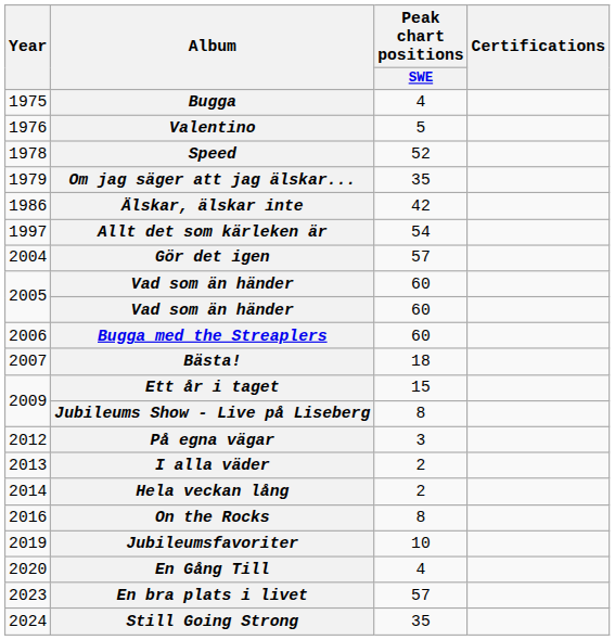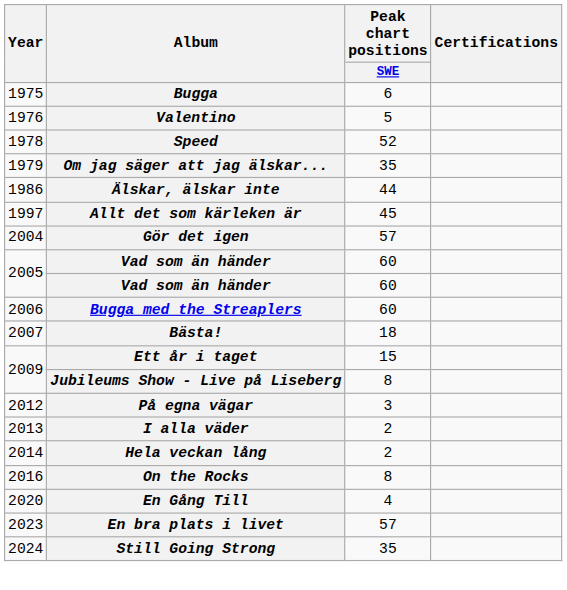Bugga | Peak chart positions / SWE: 4 -> 6
Älskar, älskar inte | Peak chart positions / SWE: 42 -> 44
Allt det som kärleken är | Peak chart positions / SWE: 54 -> 45
- row: 2019 | Jubileumsfavoriter | 10
